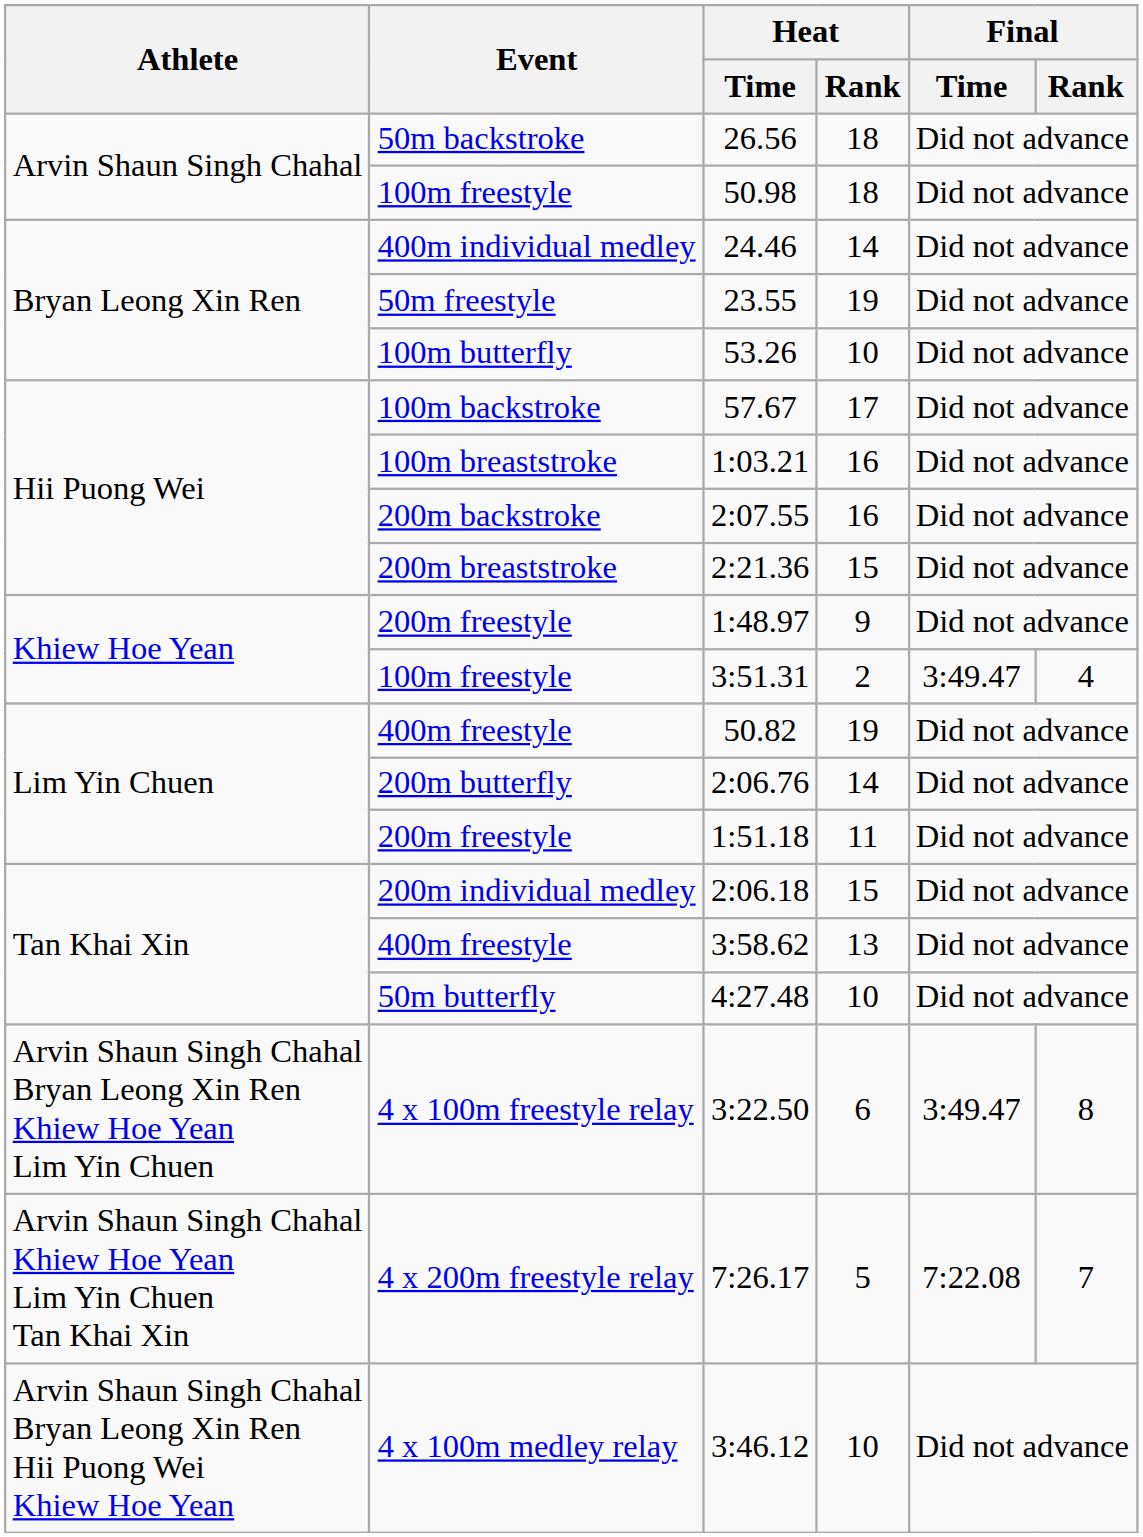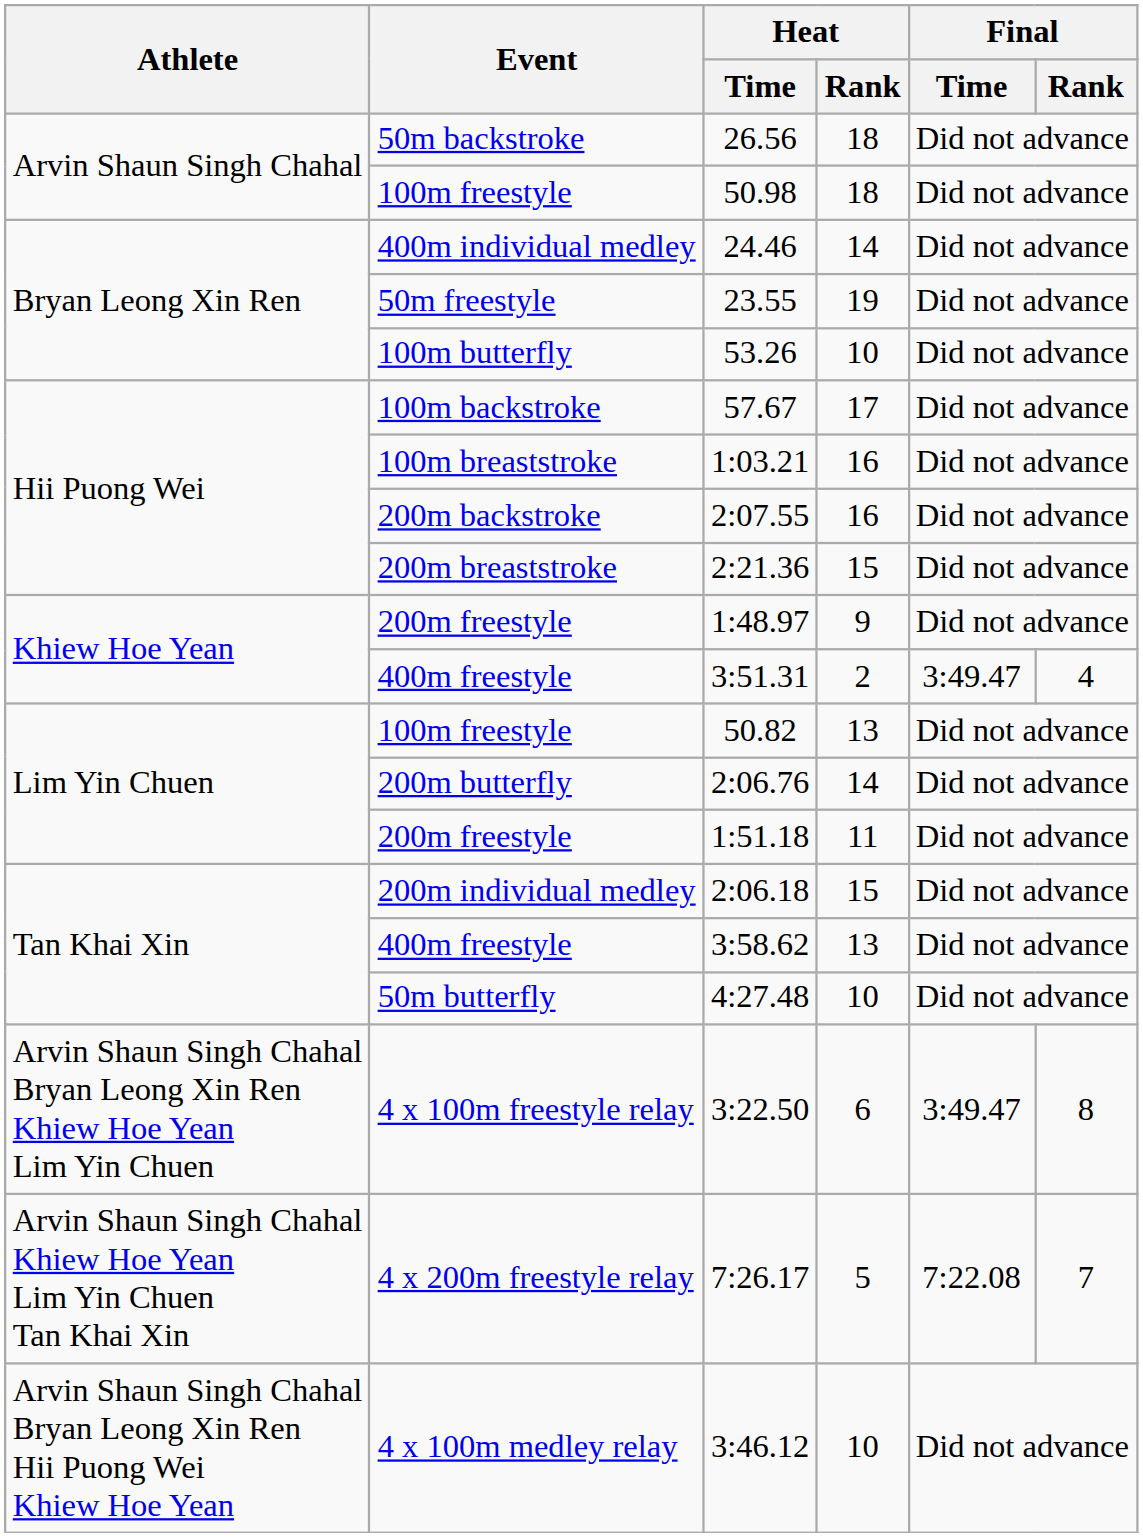3:51.31 | Event: 100m freestyle -> 400m freestyle
50.82 | Event: 400m freestyle -> 100m freestyle
50.82 | Heat / Rank: 19 -> 13
